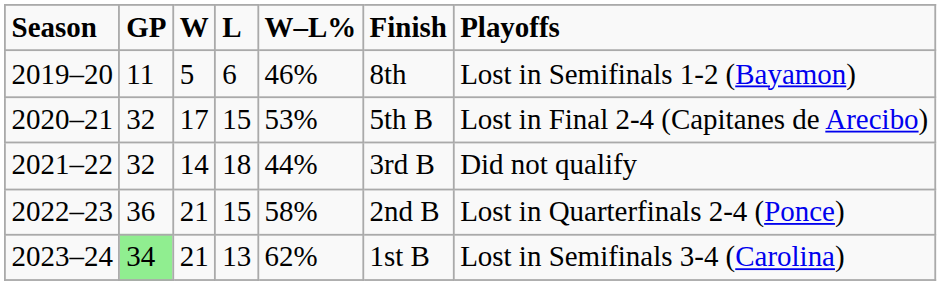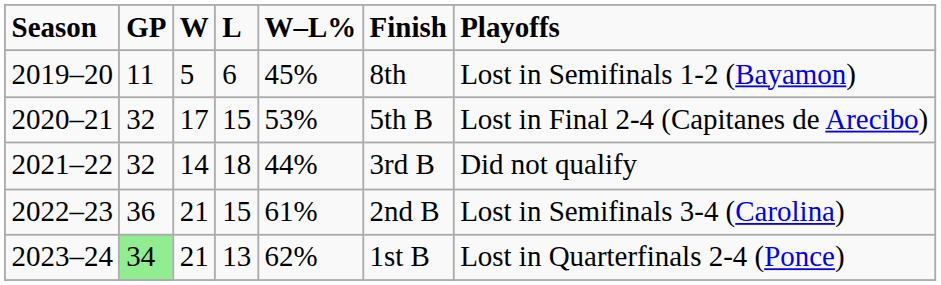2019–20 | W–L%: 46% -> 45%
2022–23 | W–L%: 58% -> 61%
2022–23 | Playoffs: Lost in Quarterfinals 2-4 (Ponce) -> Lost in Semifinals 3-4 (Carolina)
2023–24 | Playoffs: Lost in Semifinals 3-4 (Carolina) -> Lost in Quarterfinals 2-4 (Ponce)
